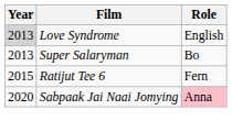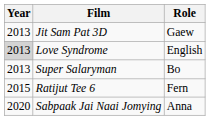+ row: 2013 | Jit Sam Pat 3D | Gaew
Sabpaak Jai Naai Jomying | Role: pink background -> no background
